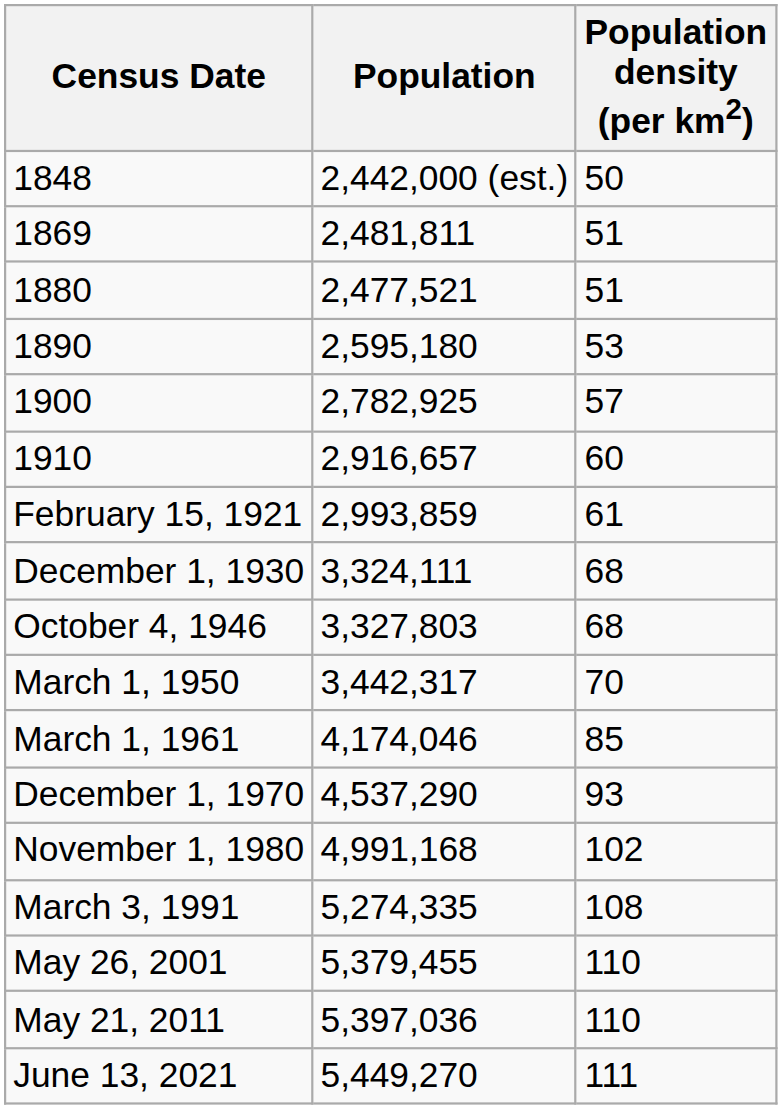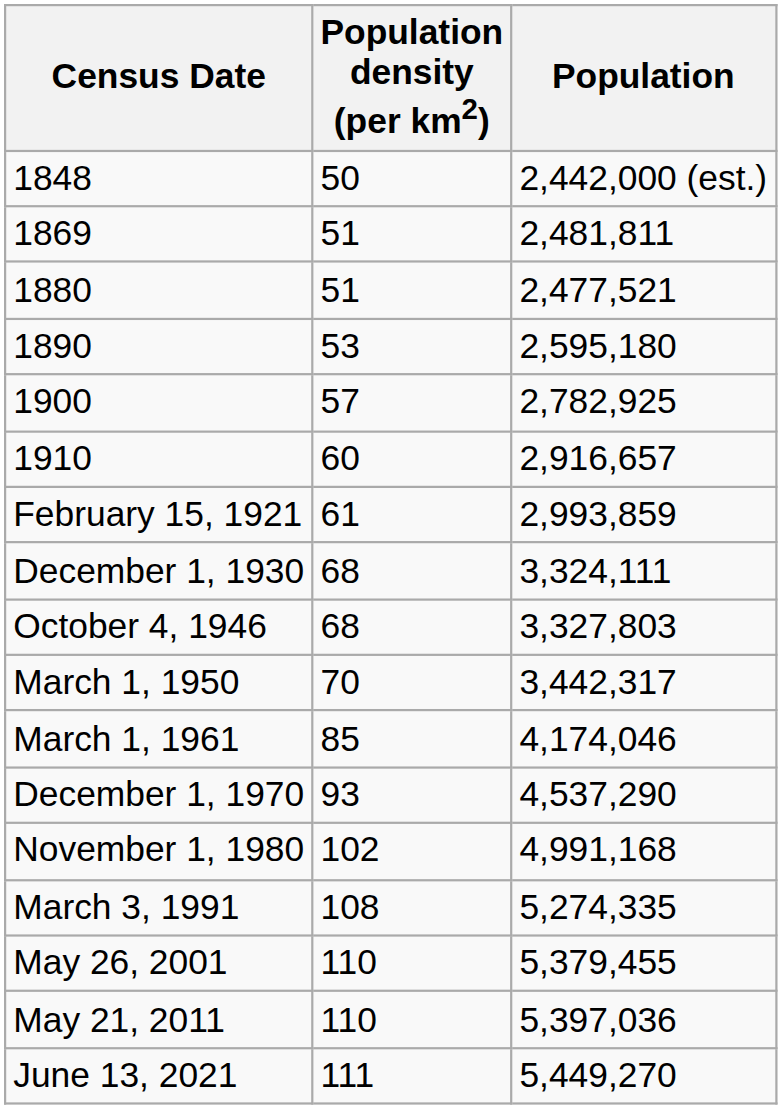columns swapped: Population <-> Population density (per km2)
